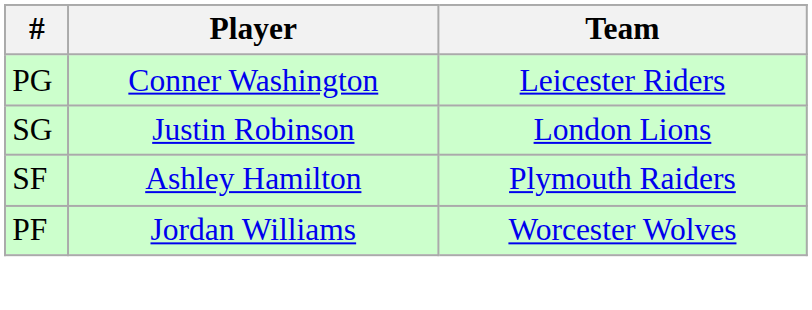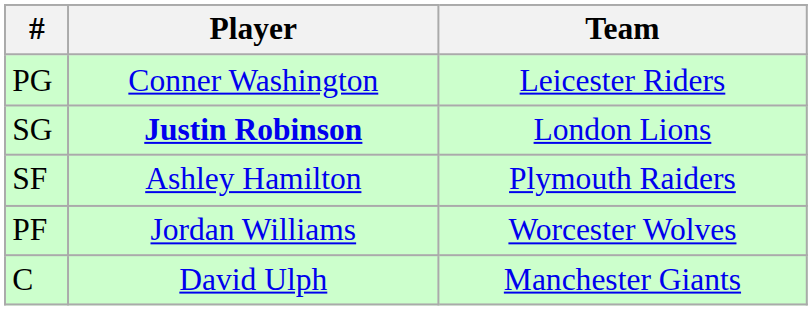SG | Player: normal -> bold
+ row: C | David Ulph | Manchester Giants
